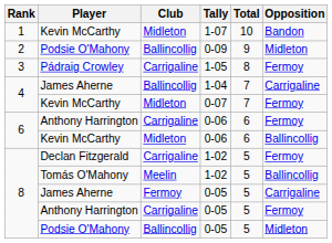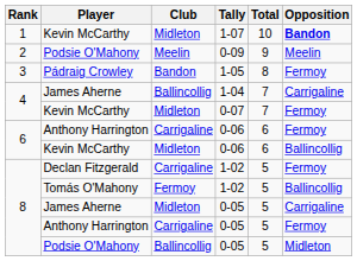1-07 | Opposition: normal -> bold
0-09 | Club: Ballincollig -> Meelin
0-09 | Opposition: Midleton -> Meelin
1-05 | Club: Carrigaline -> Bandon
Tomás O'Mahony / 1-02 | Club: Meelin -> Fermoy
James Aherne / 0-05 | Club: Fermoy -> Midleton
